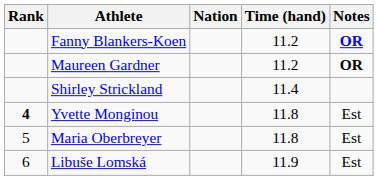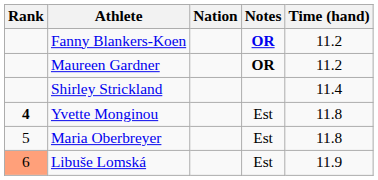columns swapped: Time (hand) <-> Notes
Libuše Lomská | Rank: no background -> lightsalmon background
